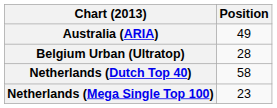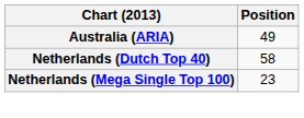- row: Belgium Urban (Ultratop) | 28
